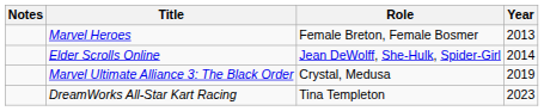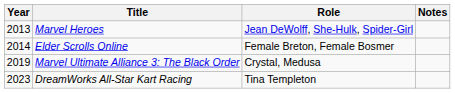columns swapped: Year <-> Notes
Marvel Heroes | Role: Female Breton, Female Bosmer -> Jean DeWolff, She-Hulk, Spider-Girl
Elder Scrolls Online | Role: Jean DeWolff, She-Hulk, Spider-Girl -> Female Breton, Female Bosmer
